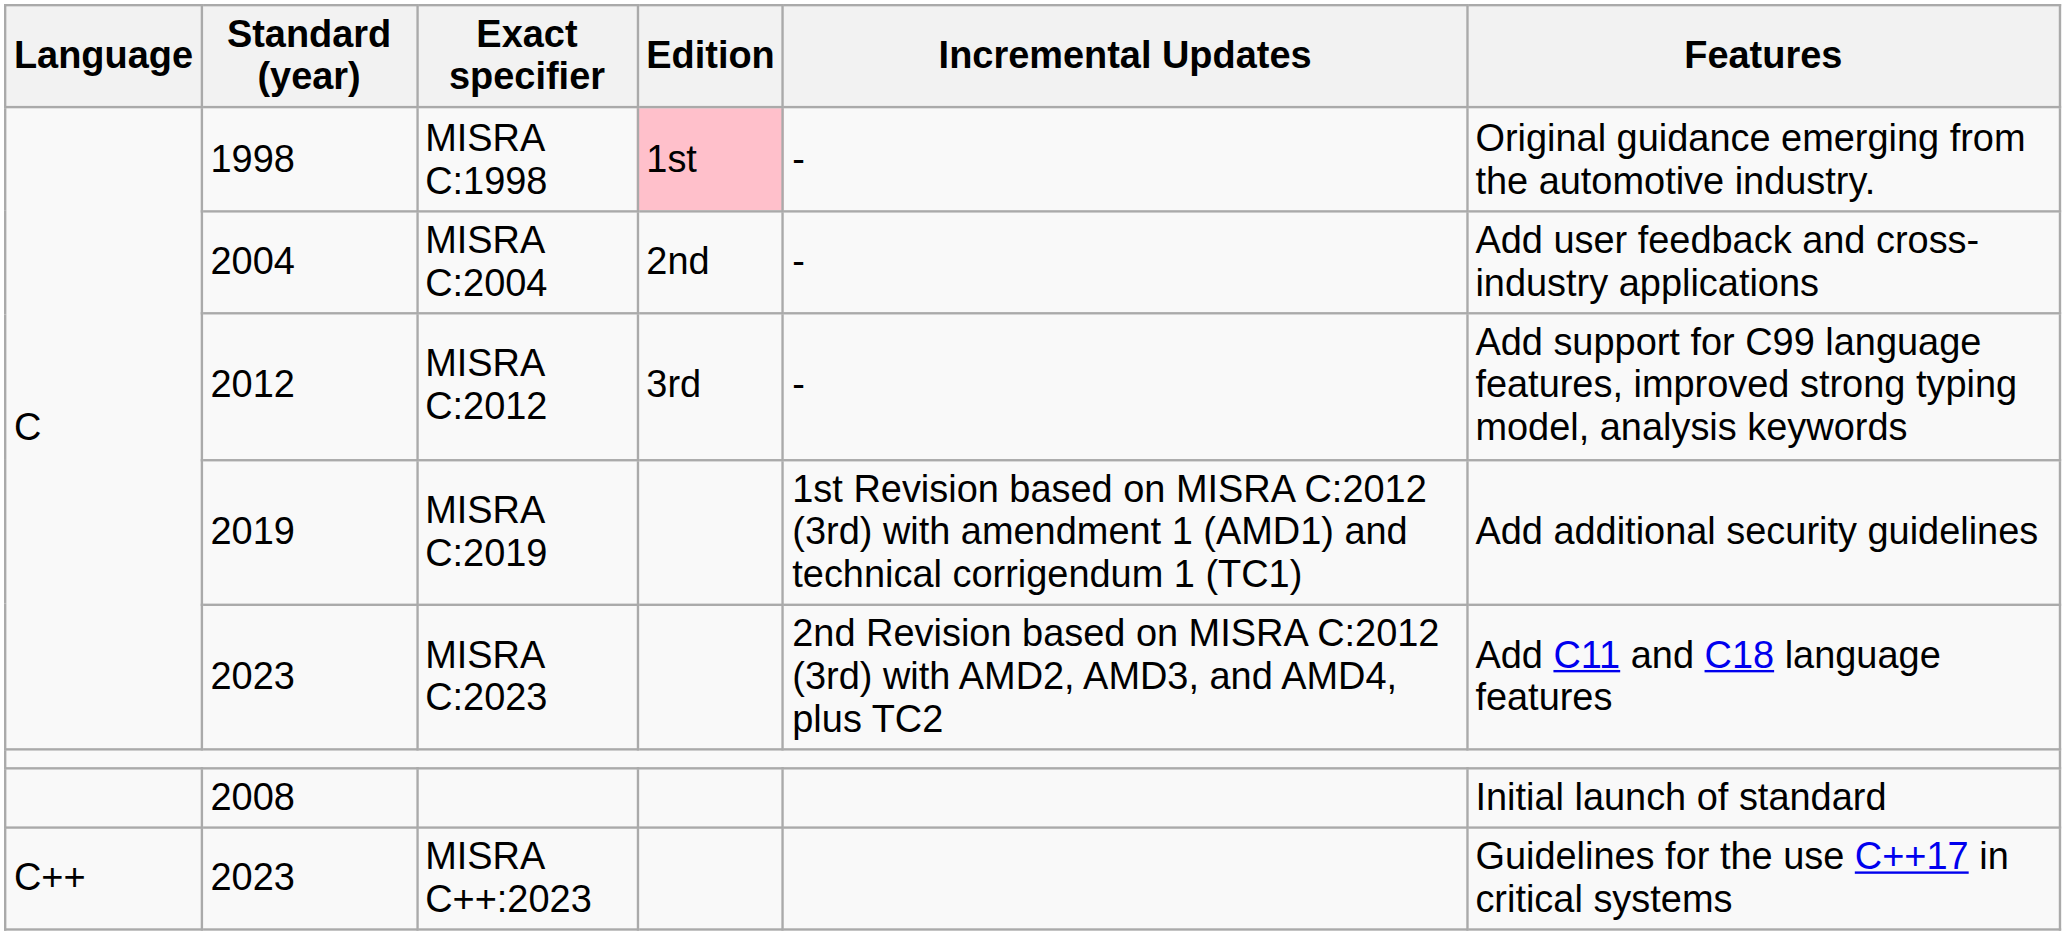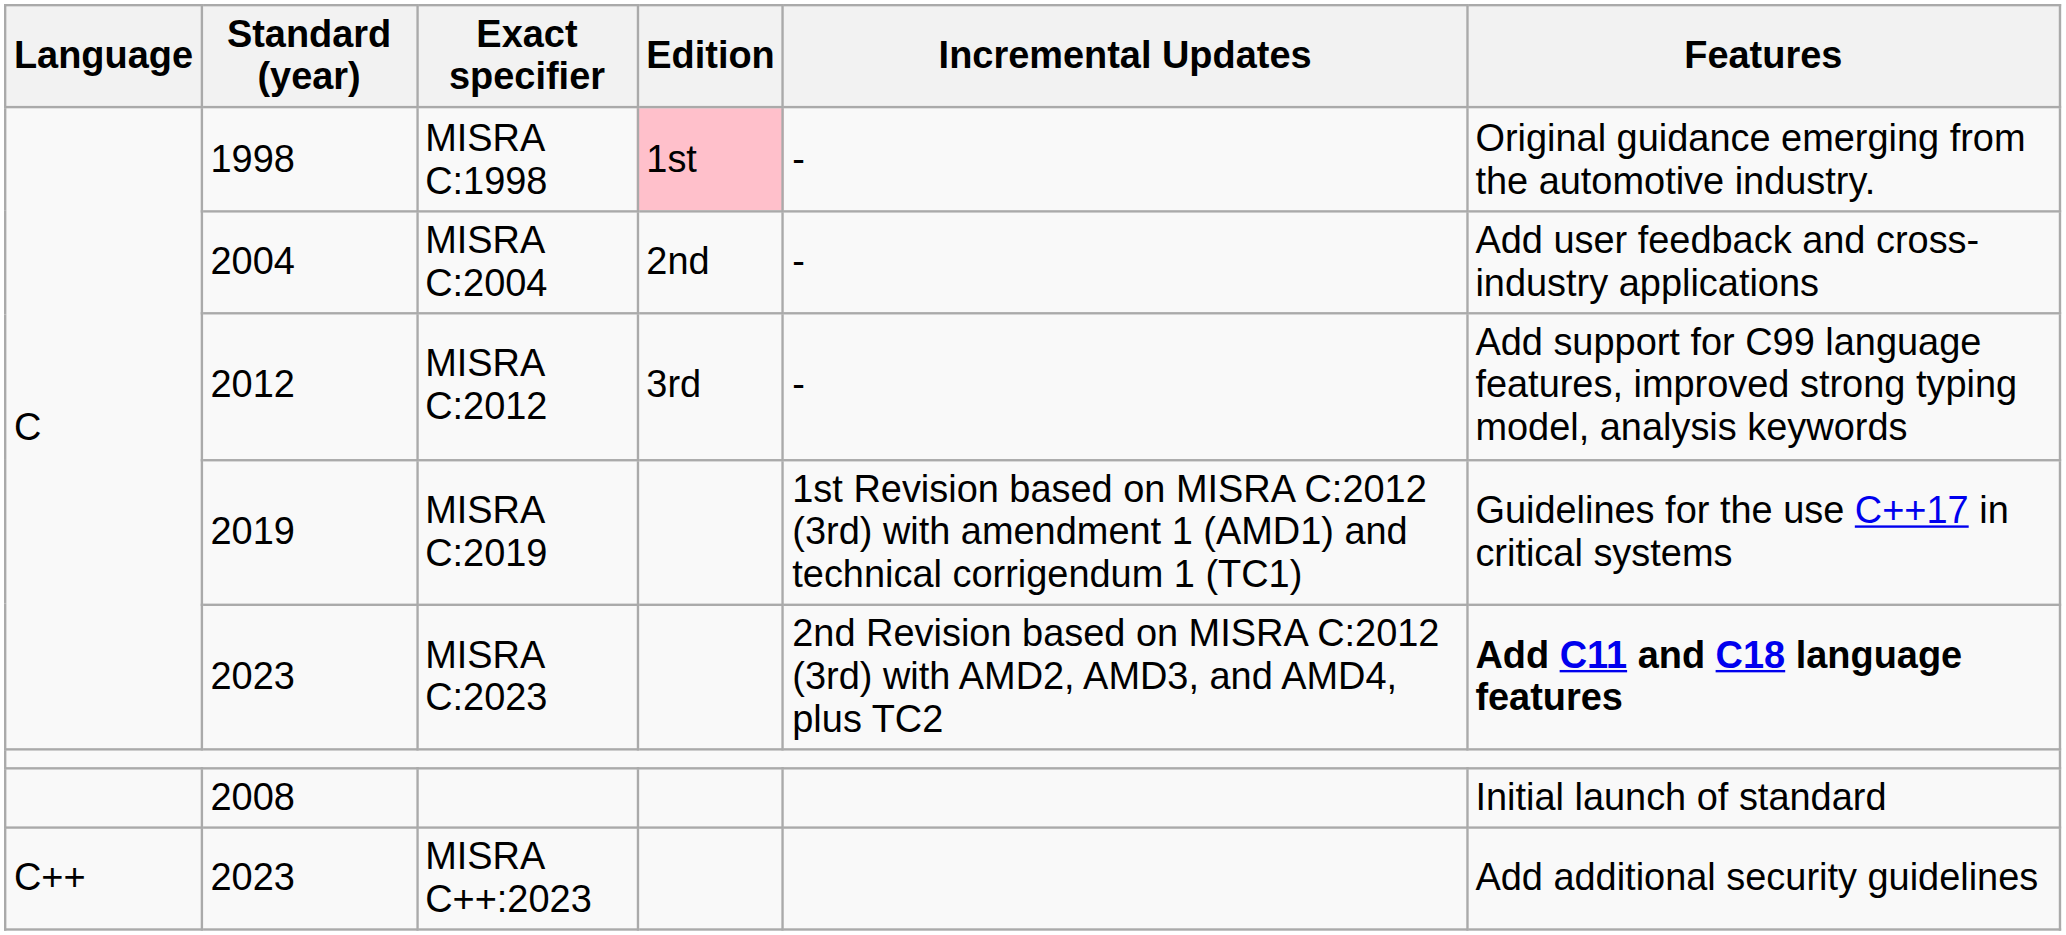2019 | Features: Add additional security guidelines -> Guidelines for the use C++17 in critical systems
2023 / MISRA C:2023 | Features: normal -> bold
2023 / MISRA C++:2023 | Features: Guidelines for the use C++17 in critical systems -> Add additional security guidelines
